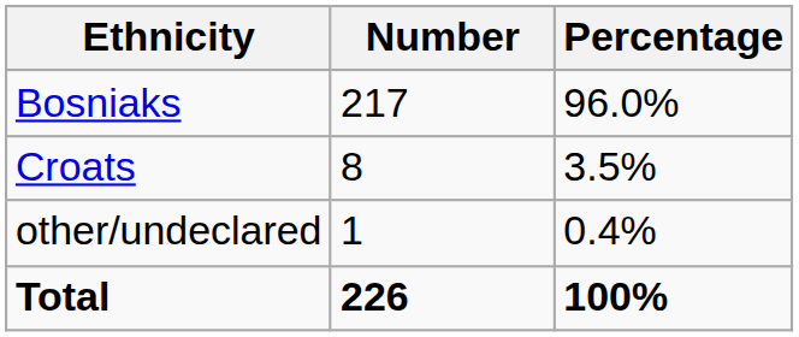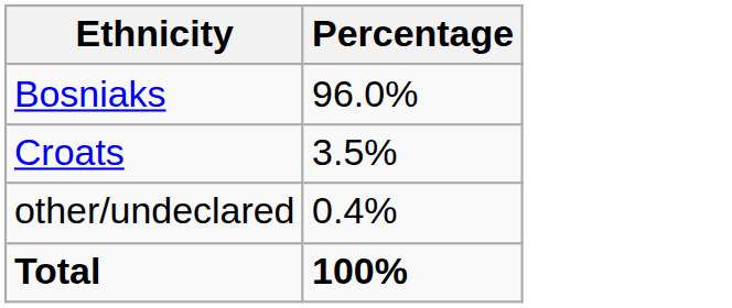- column: Number | 217 | 8 | 1 | 226
